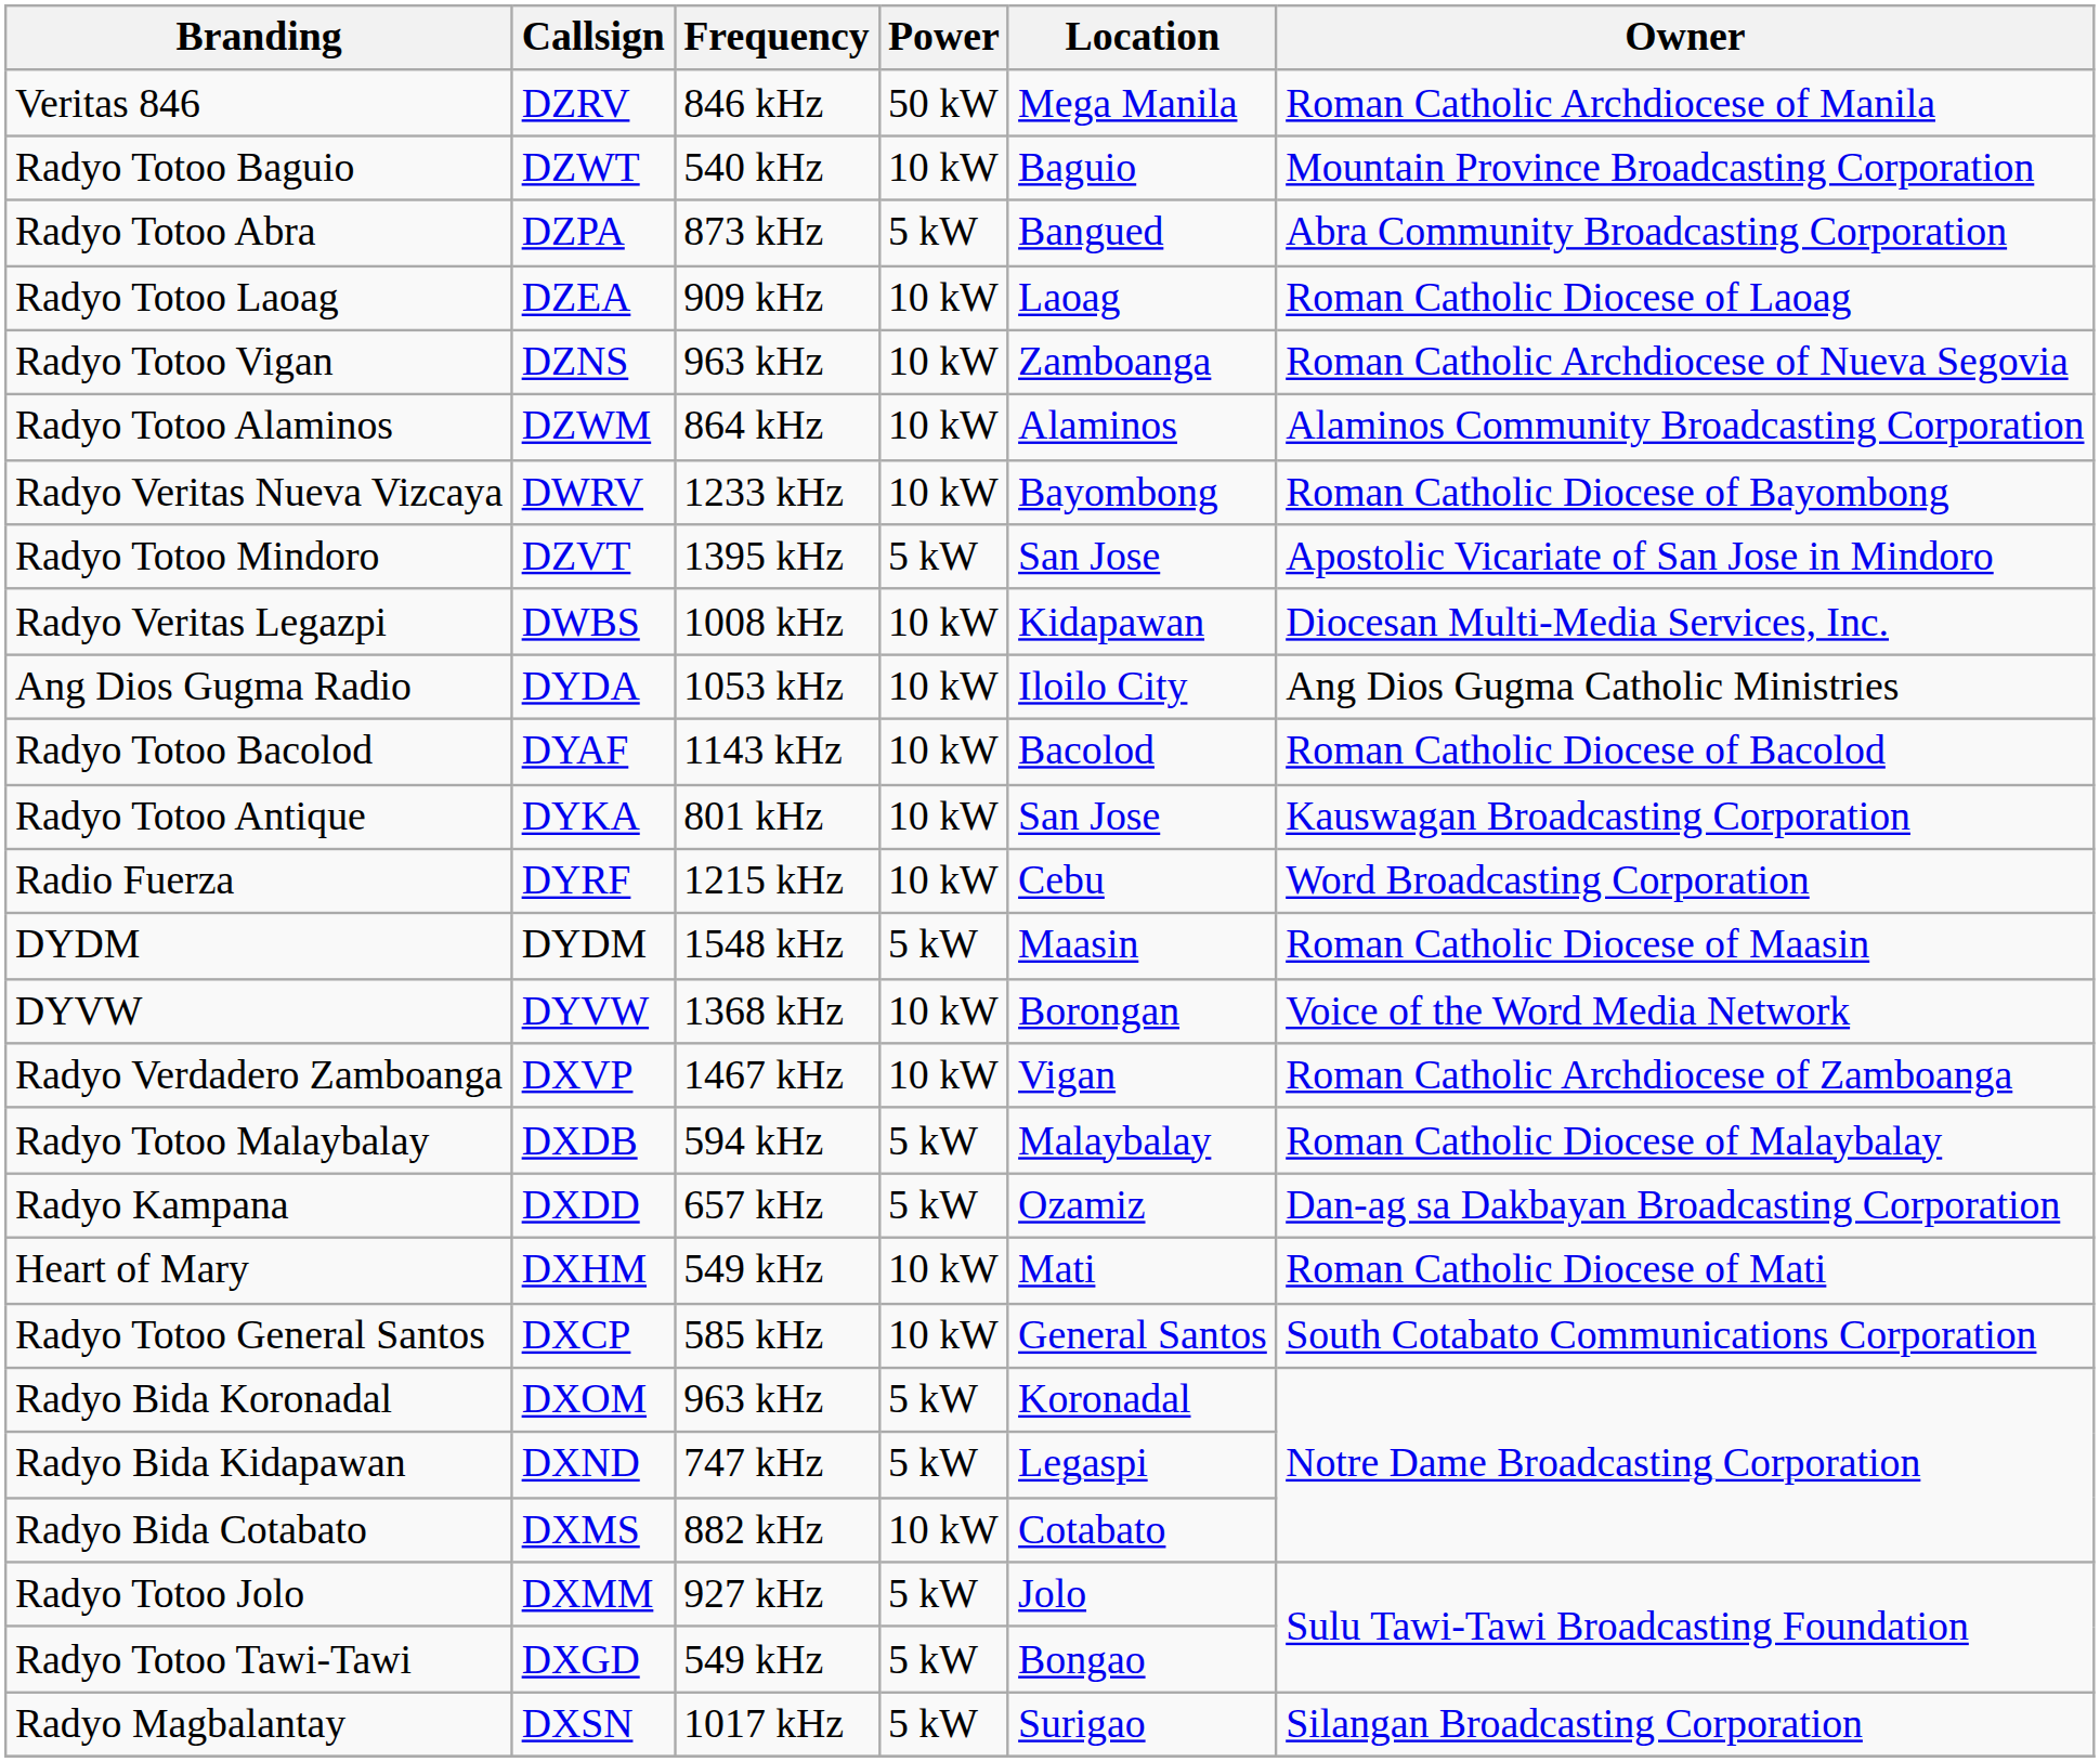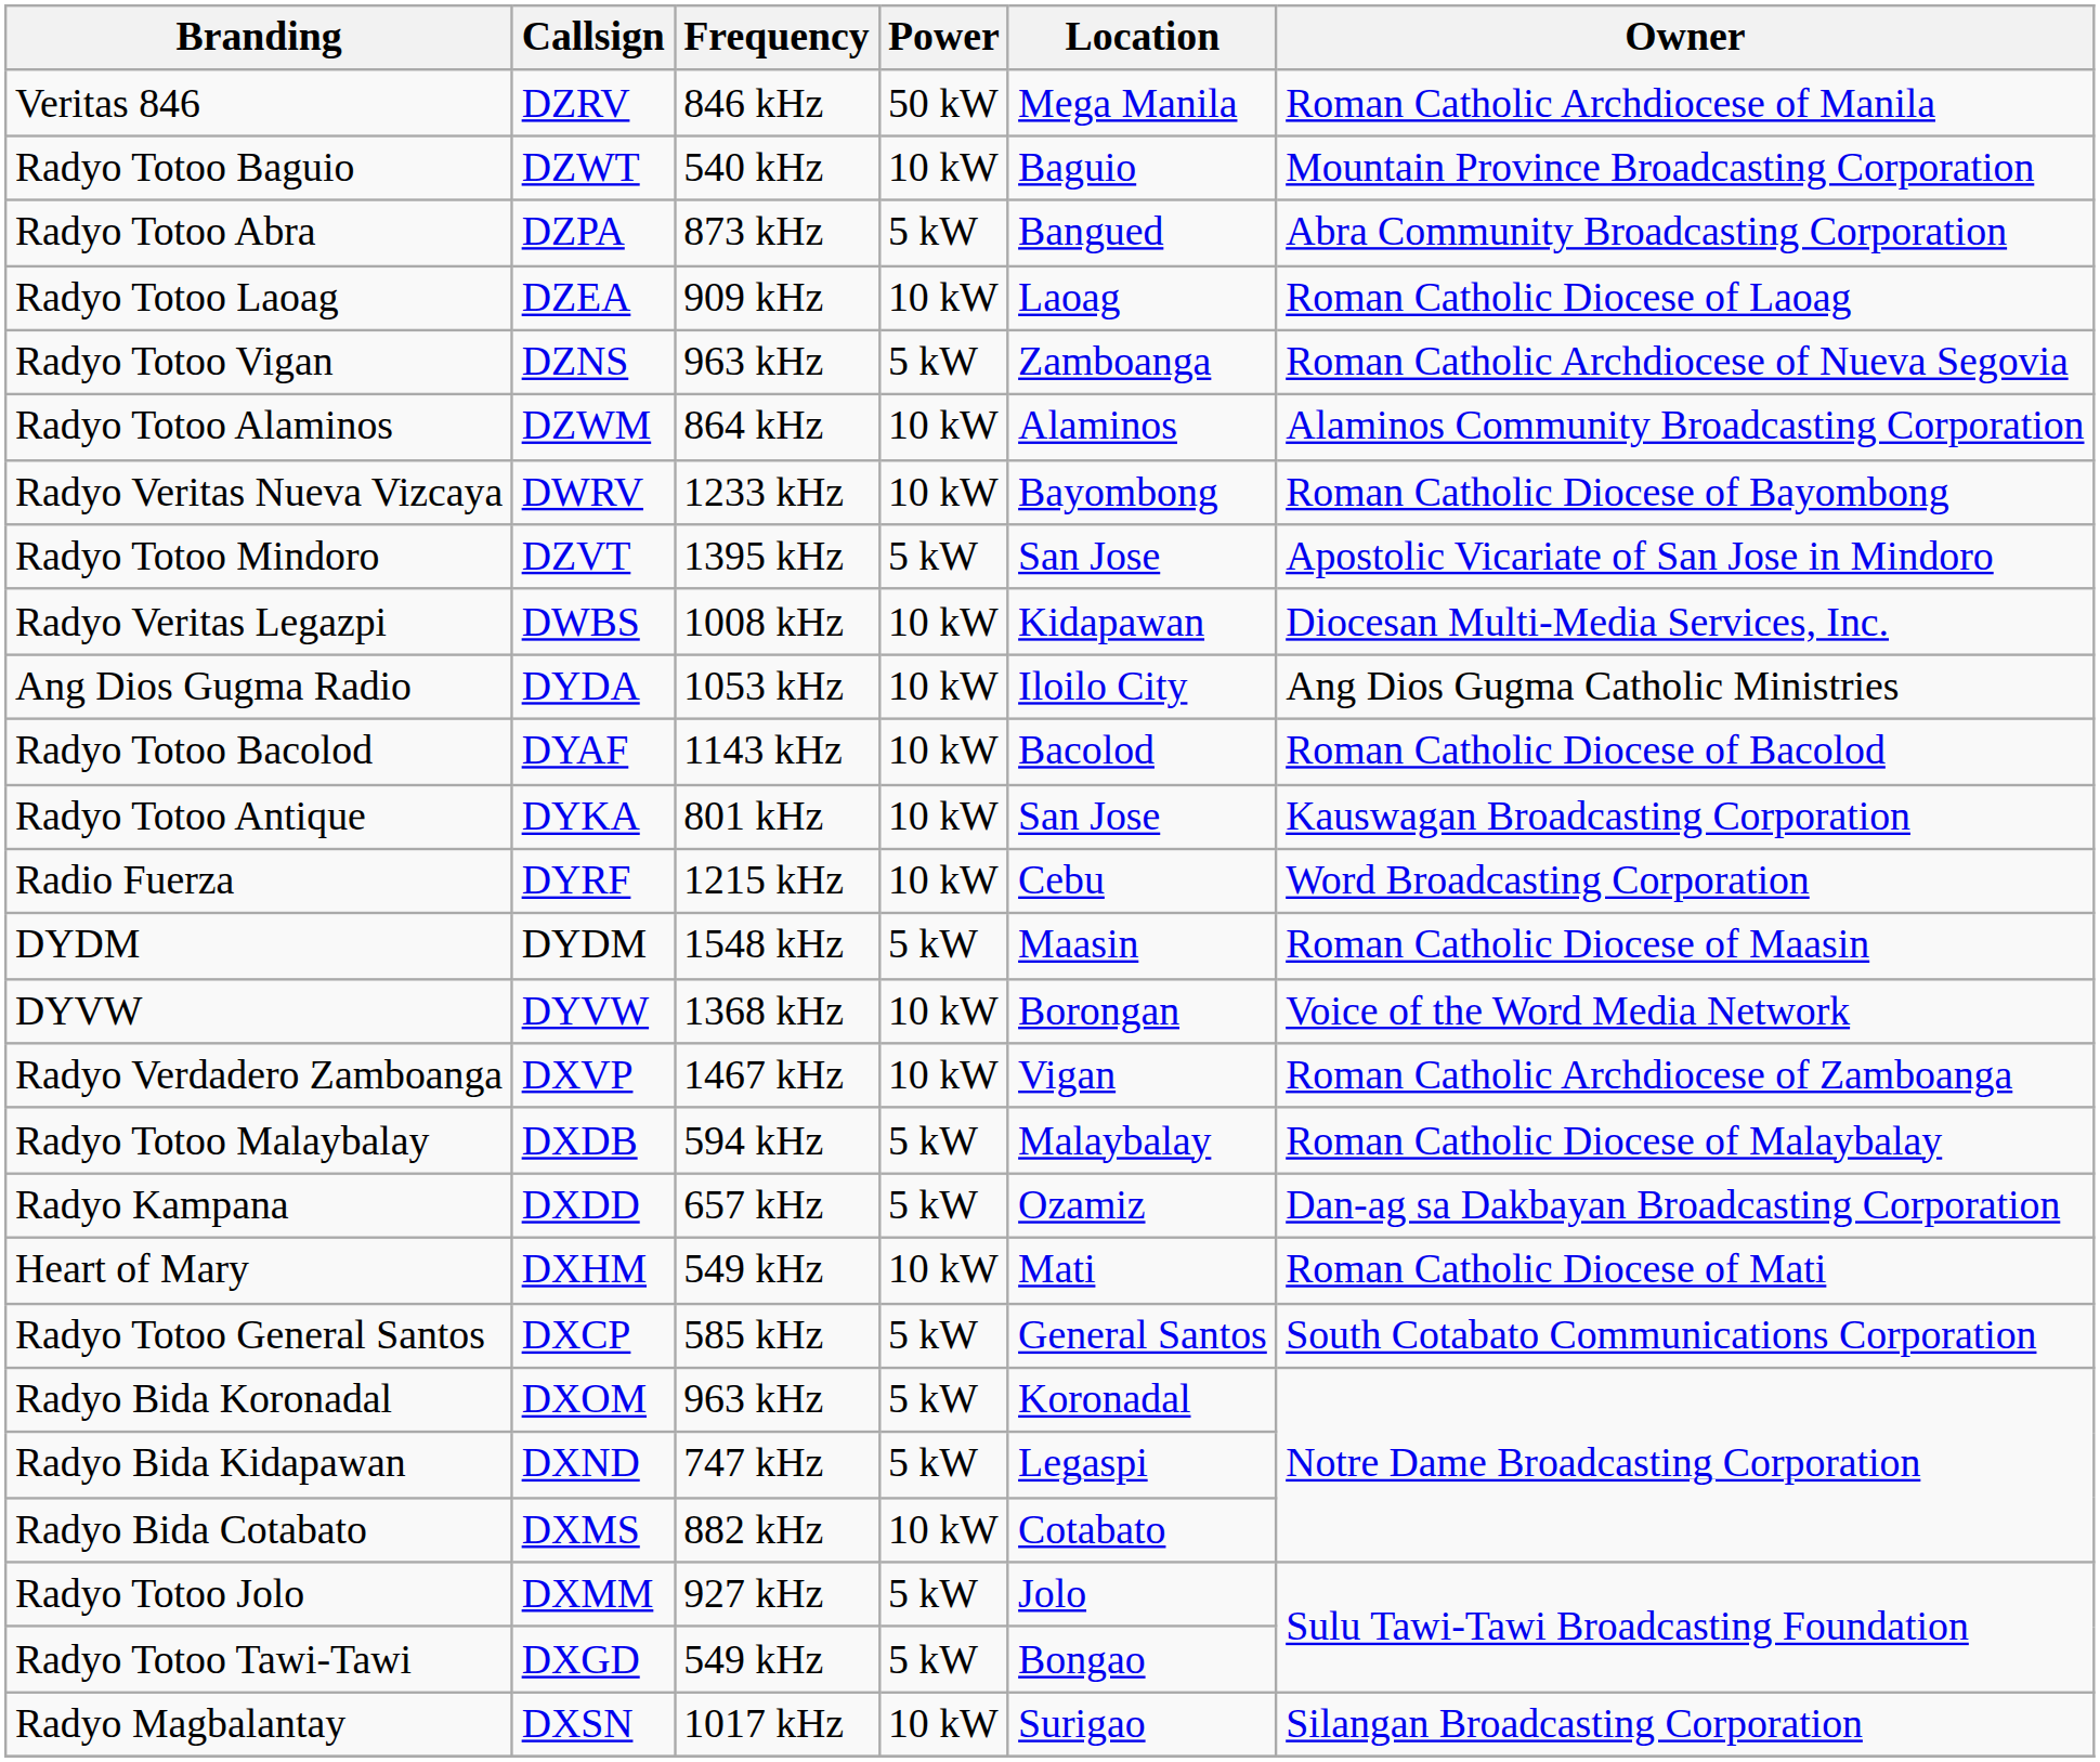Radyo Totoo Vigan | Power: 10 kW -> 5 kW
Radyo Totoo General Santos | Power: 10 kW -> 5 kW
Radyo Magbalantay | Power: 5 kW -> 10 kW
